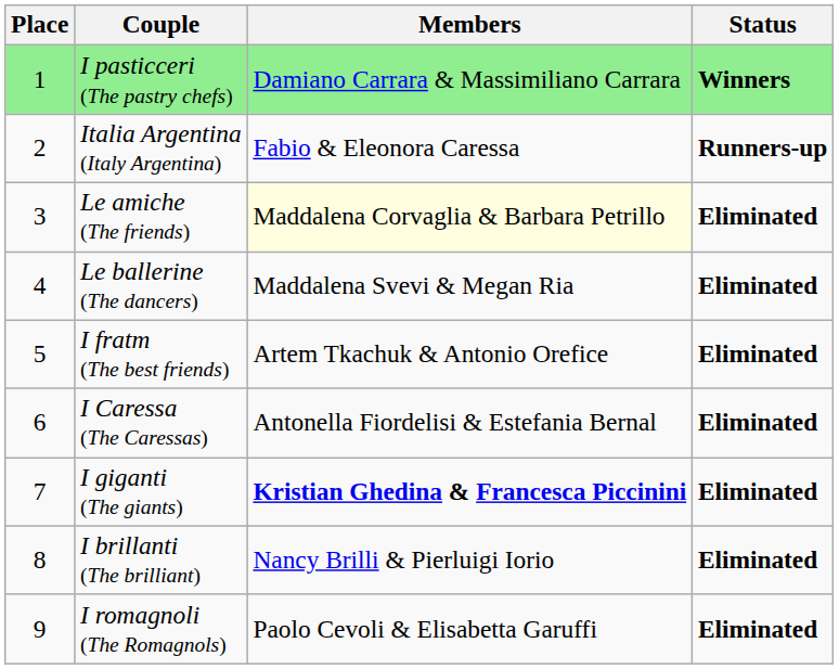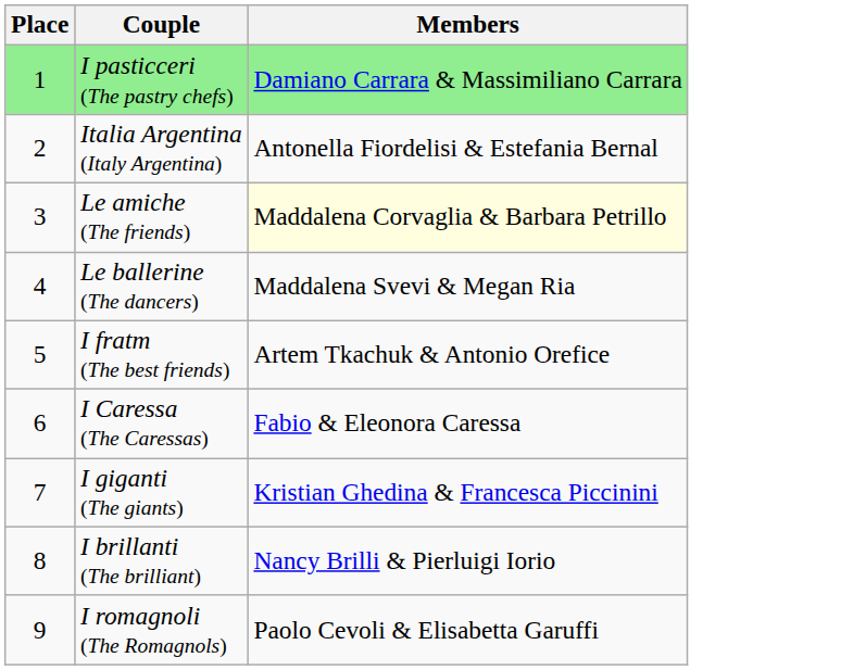- column: Status | Winners | Runners-up | Eliminated | Eliminated | Eliminated | Eliminated | Eliminated | Eliminated | Eliminated
Italia Argentina (Italy Argentina) | Members: Fabio & Eleonora Caressa -> Antonella Fiordelisi & Estefania Bernal
I Caressa (The Caressas) | Members: Antonella Fiordelisi & Estefania Bernal -> Fabio & Eleonora Caressa
I giganti (The giants) | Members: bold -> normal
